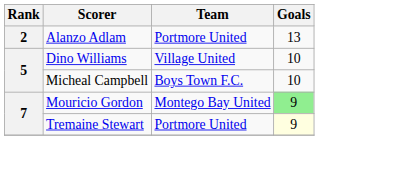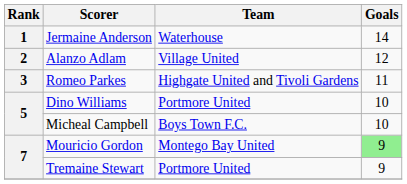+ row: 1 | Jermaine Anderson | Waterhouse | 14
Alanzo Adlam | Team: Portmore United -> Village United
Alanzo Adlam | Goals: 13 -> 12
+ row: 3 | Romeo Parkes | Highgate United and Tivoli Gardens | 11
Dino Williams | Team: Village United -> Portmore United
Tremaine Stewart | Goals: lightyellow background -> no background
